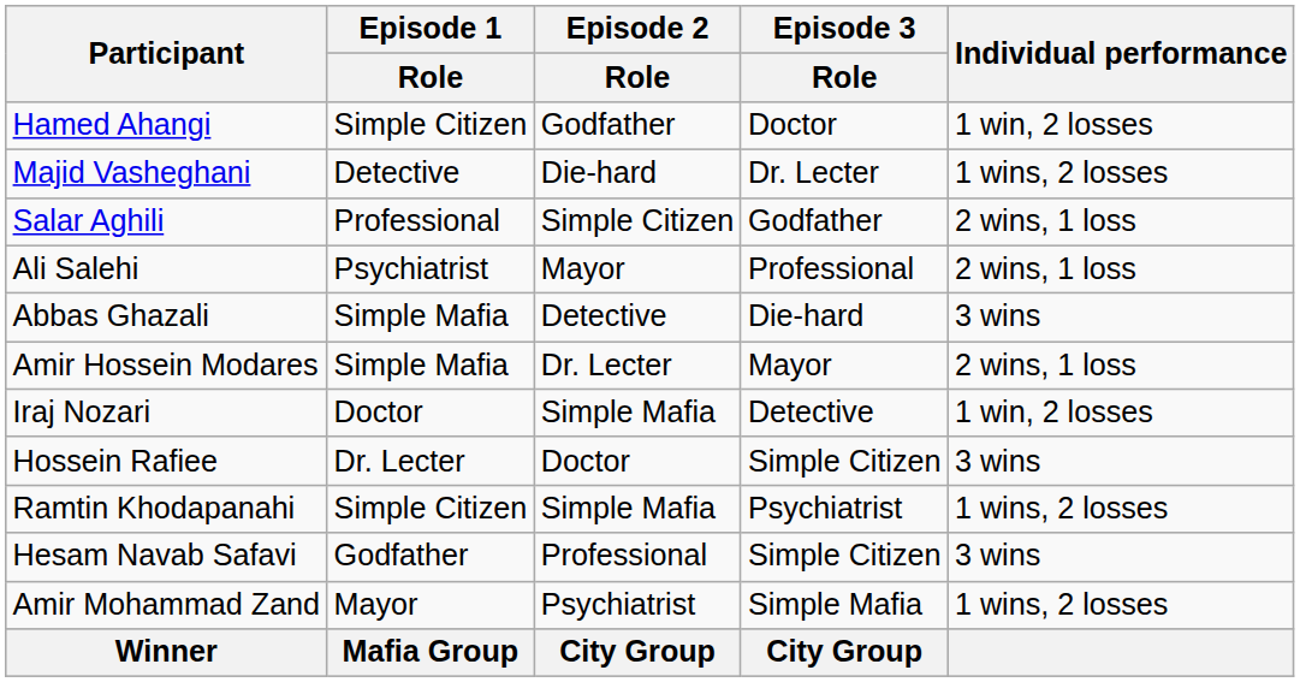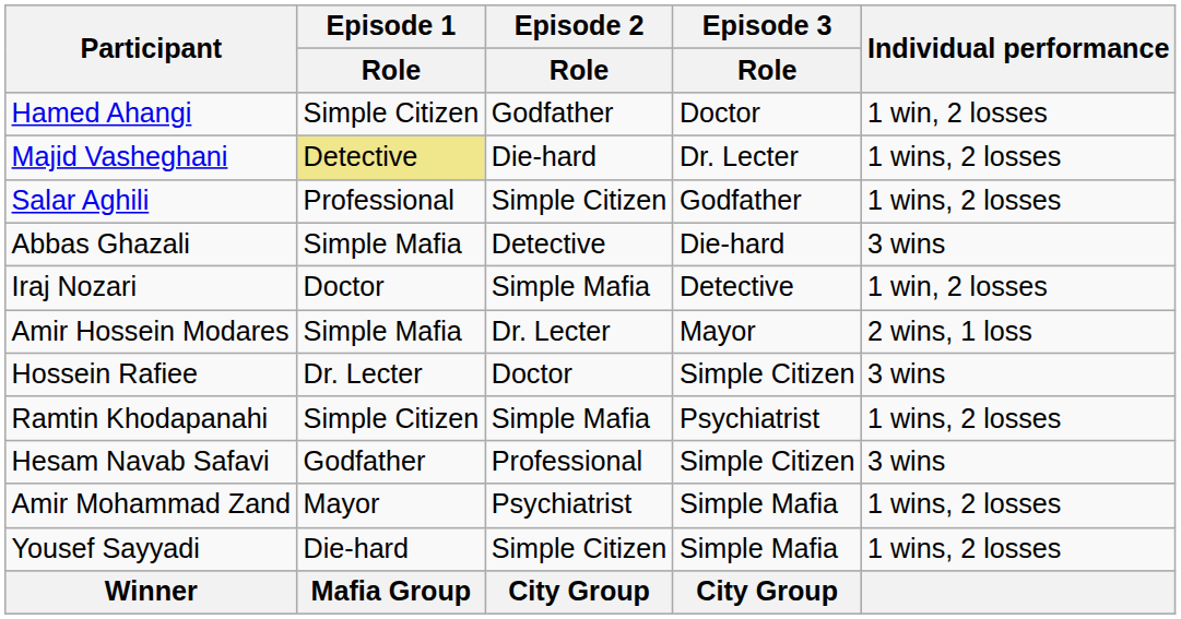Majid Vasheghani | Episode 1 / Role: no background -> khaki background
Salar Aghili | Individual performance: 2 wins, 1 loss -> 1 wins, 2 losses
- row: Ali Salehi | Psychiatrist | Mayor | Professional | 2 wins, 1 loss
rows swapped: Iraj Nozari <-> Amir Hossein Modares
+ row: Yousef Sayyadi | Die-hard | Simple Citizen | Simple Mafia | 1 wins, 2 losses
